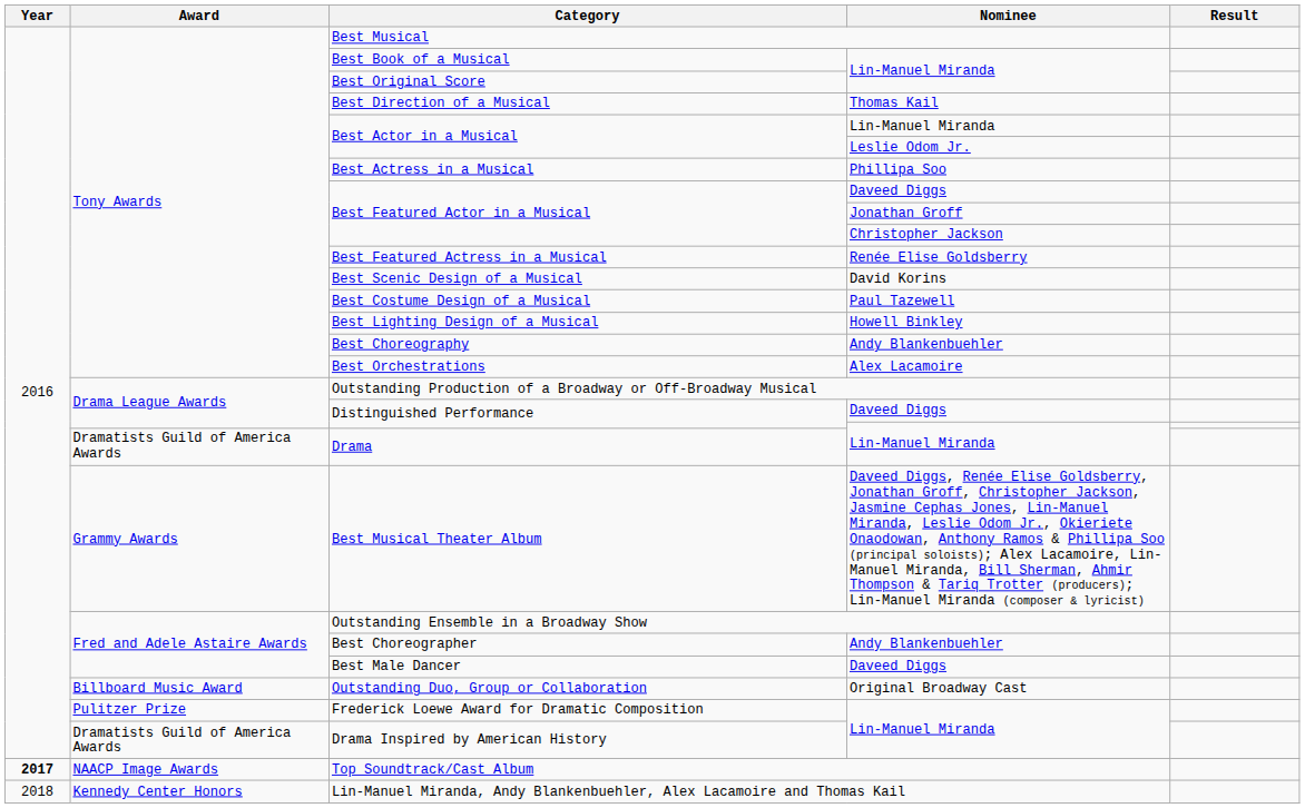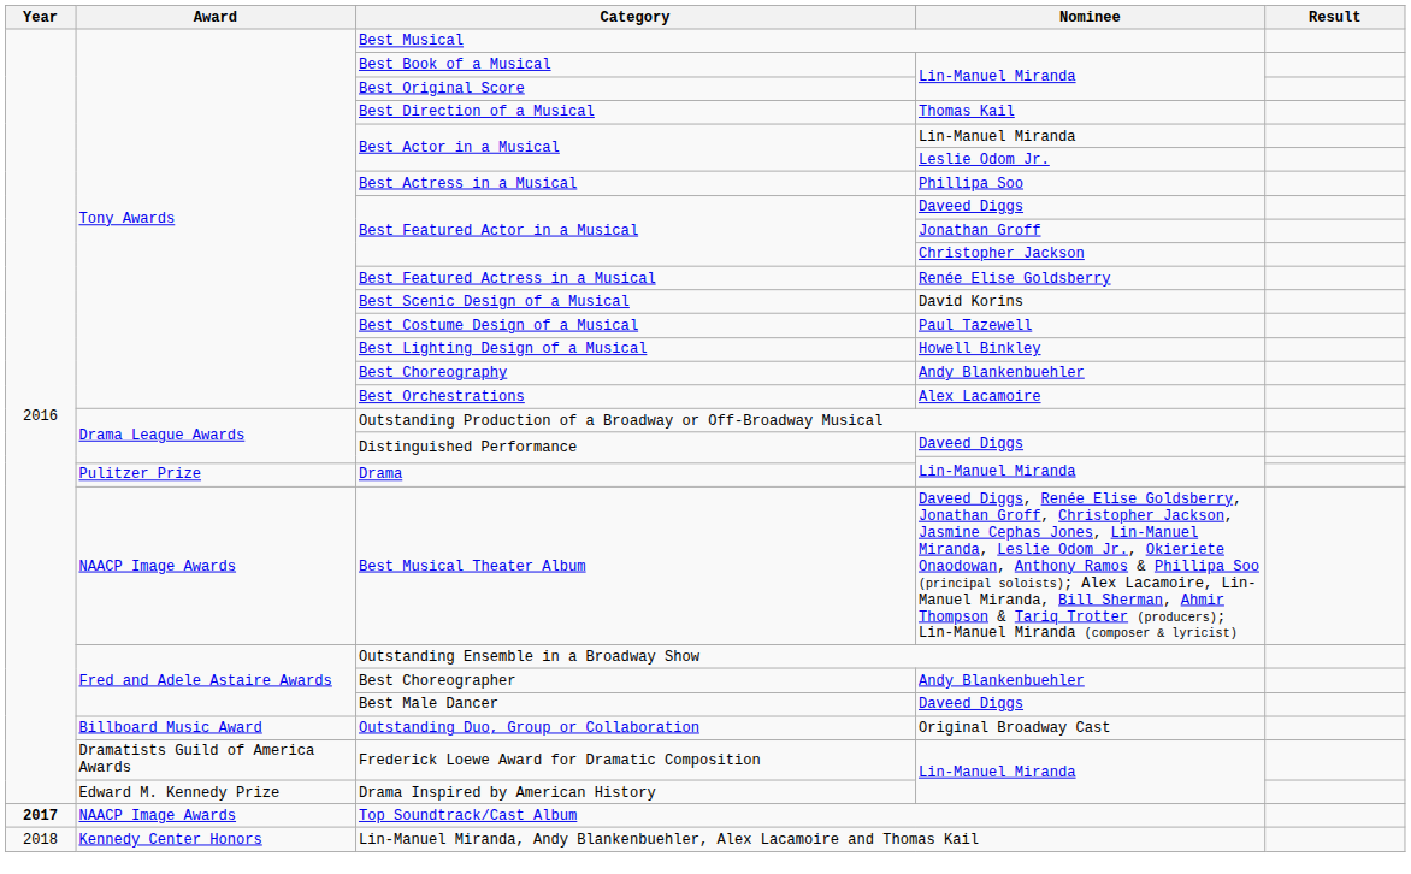Drama | Award: Dramatists Guild of America Awards -> Pulitzer Prize
Best Musical Theater Album | Award: Grammy Awards -> NAACP Image Awards
Frederick Loewe Award for Dramatic Composition | Award: Pulitzer Prize -> Dramatists Guild of America Awards
Drama Inspired by American History | Award: Dramatists Guild of America Awards -> Edward M. Kennedy Prize
